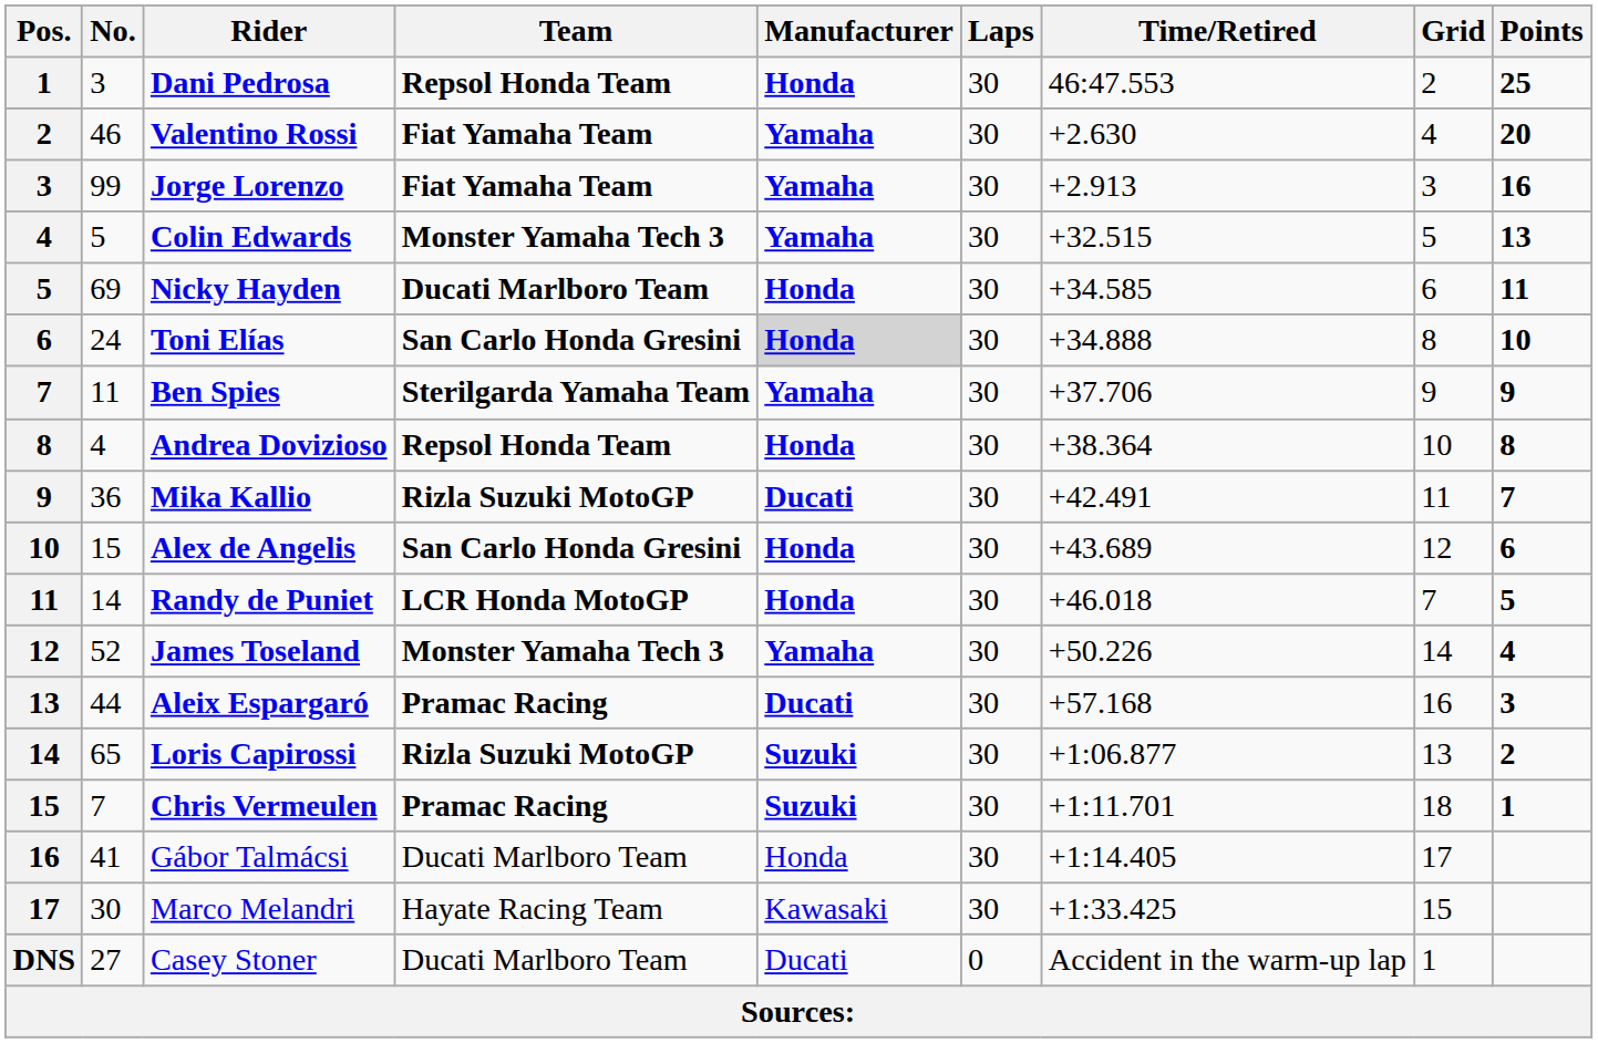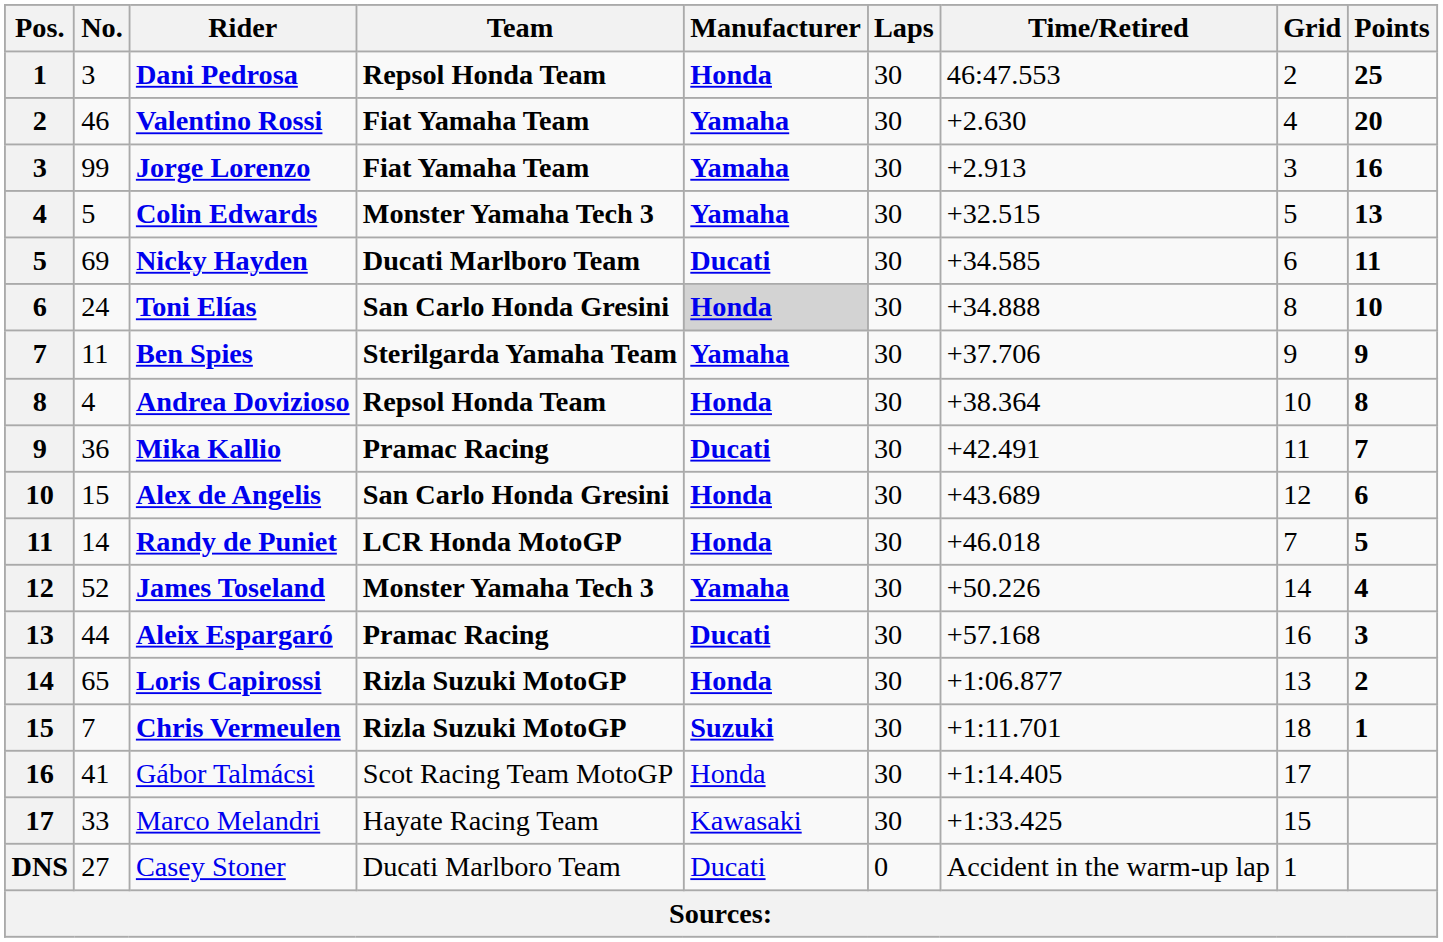Nicky Hayden | Manufacturer: Honda -> Ducati
Mika Kallio | Team: Rizla Suzuki MotoGP -> Pramac Racing
Loris Capirossi | Manufacturer: Suzuki -> Honda
Chris Vermeulen | Team: Pramac Racing -> Rizla Suzuki MotoGP
Gábor Talmácsi | Team: Ducati Marlboro Team -> Scot Racing Team MotoGP
Marco Melandri | No.: 30 -> 33
